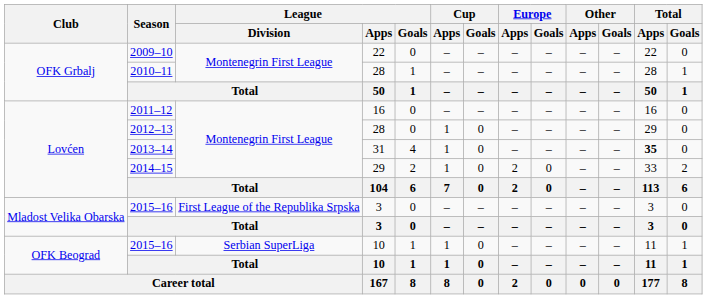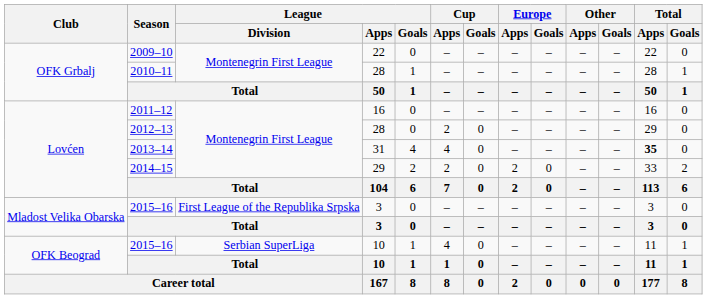2012–13 | Cup / Apps: 1 -> 2
2013–14 | Cup / Apps: 1 -> 4
2014–15 | Cup / Apps: 1 -> 2
2015–16 / 10 | Cup / Apps: 1 -> 4
